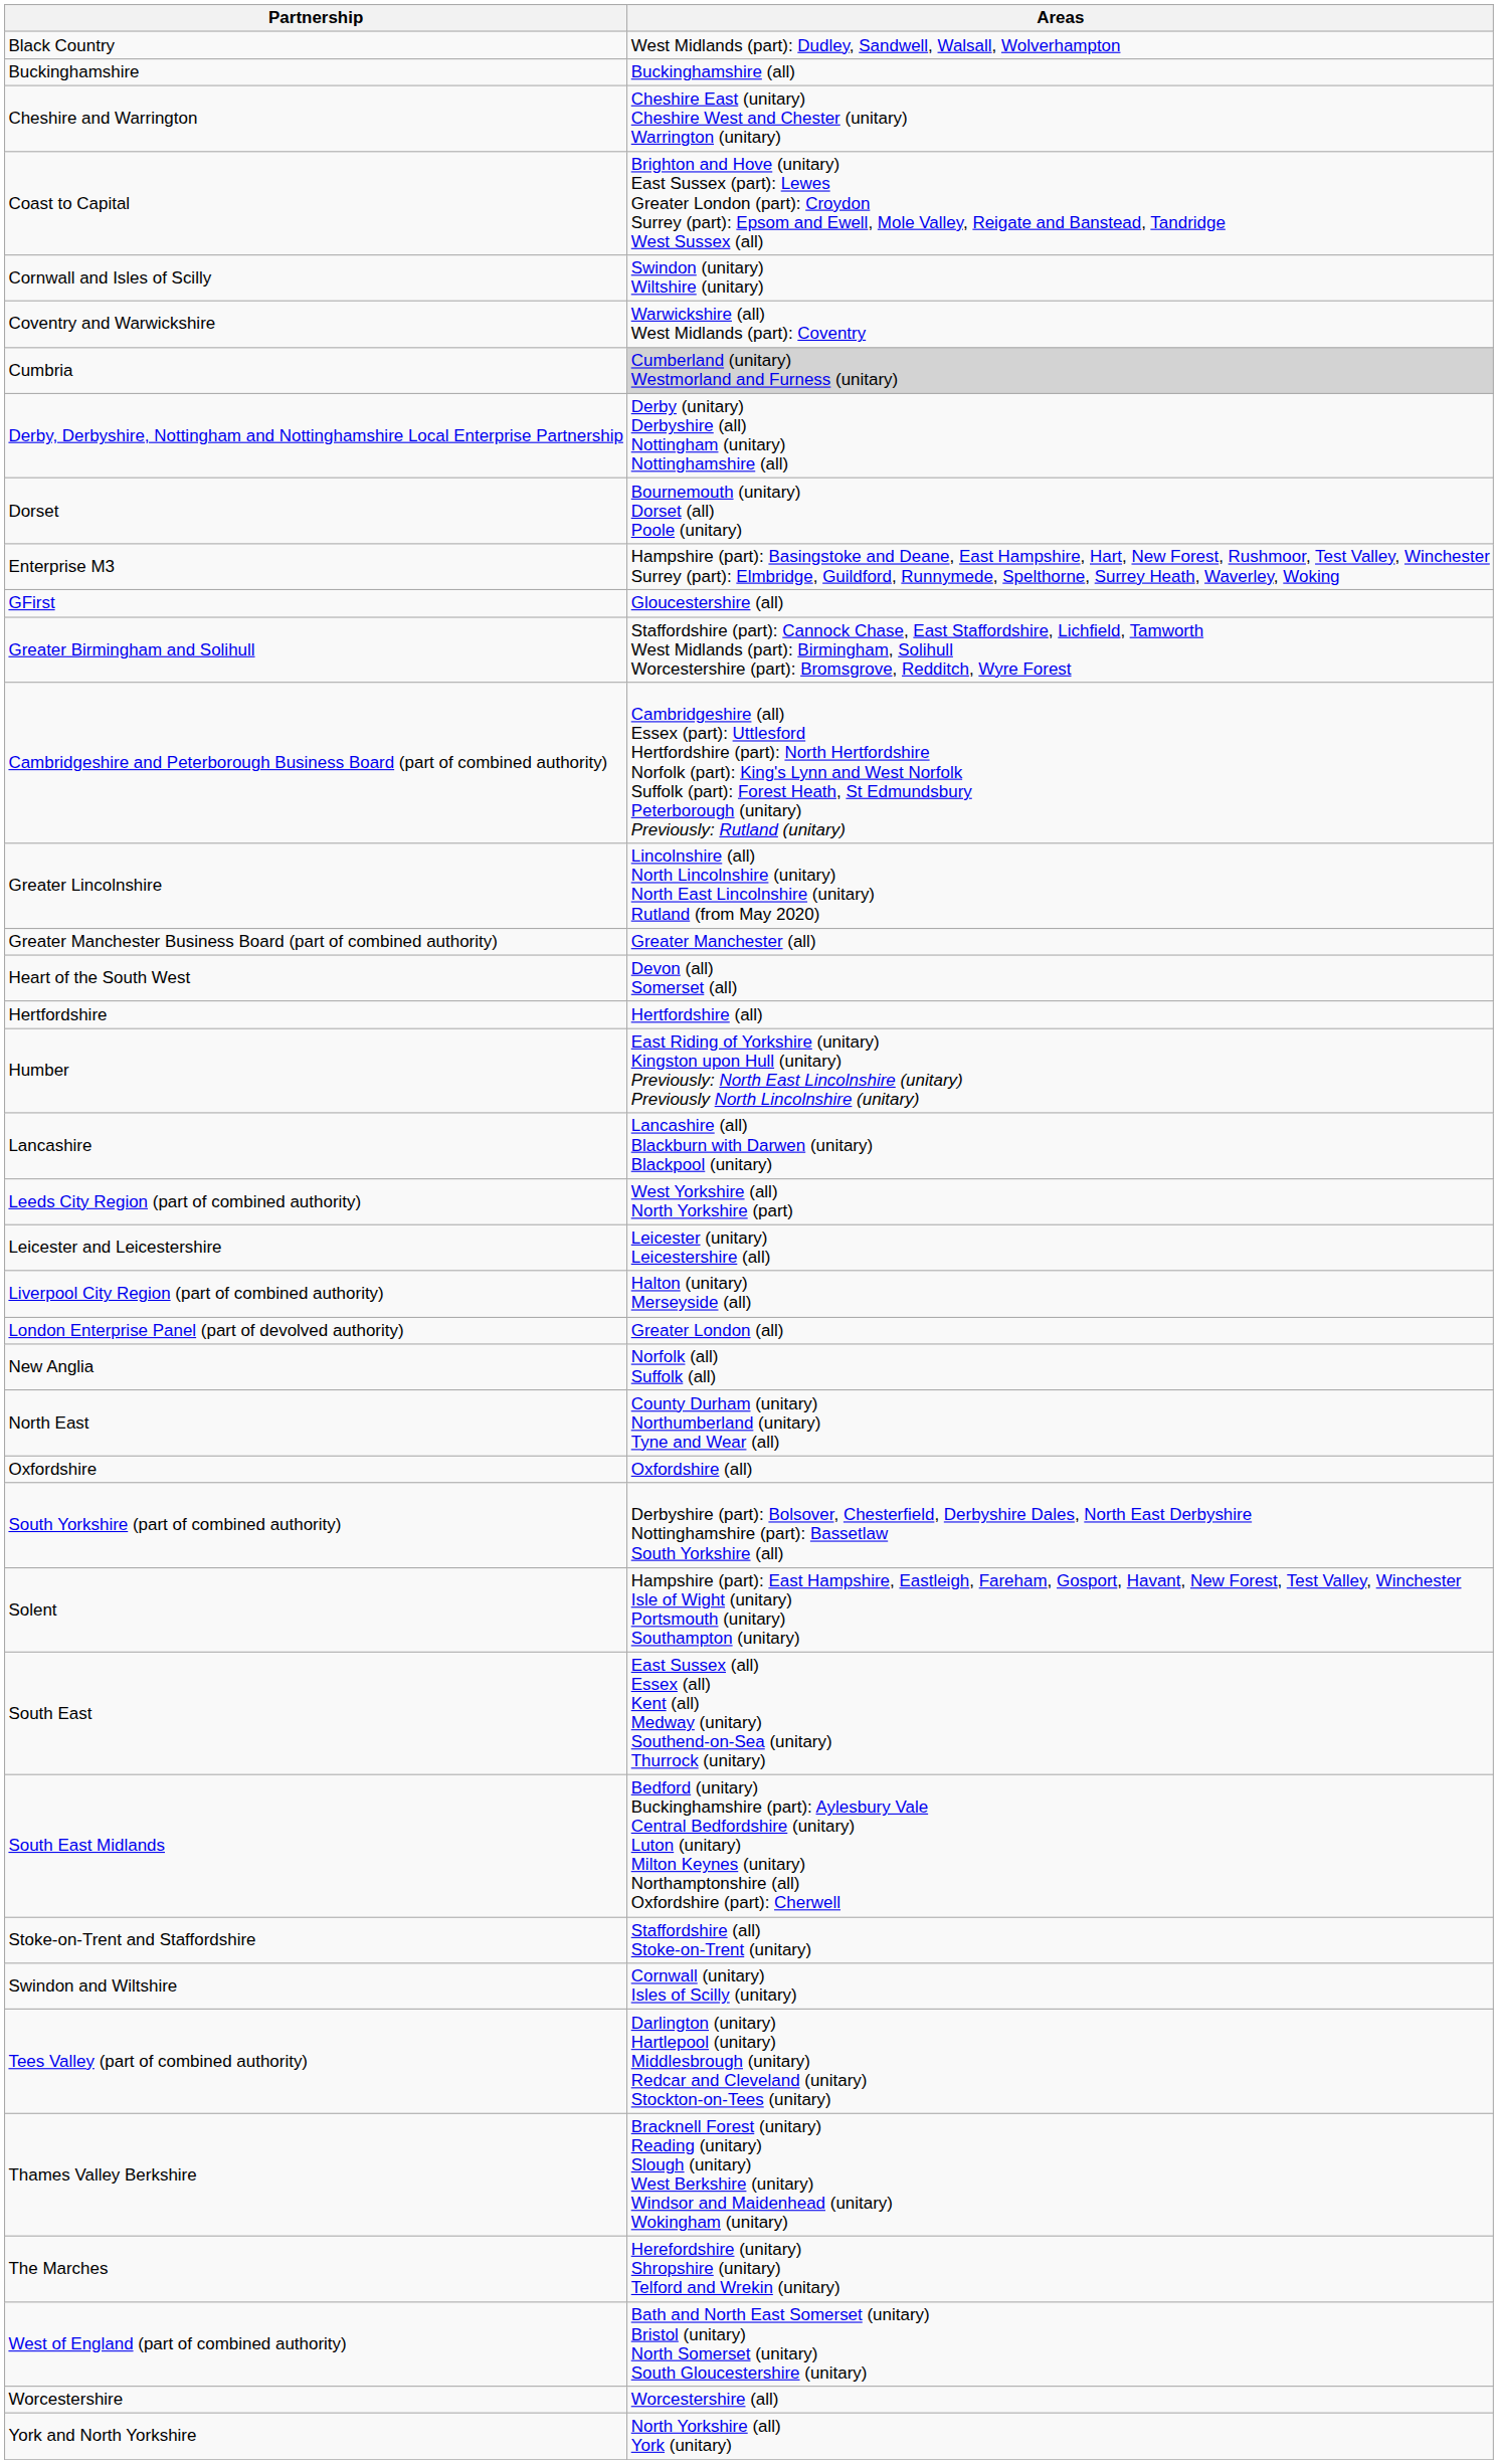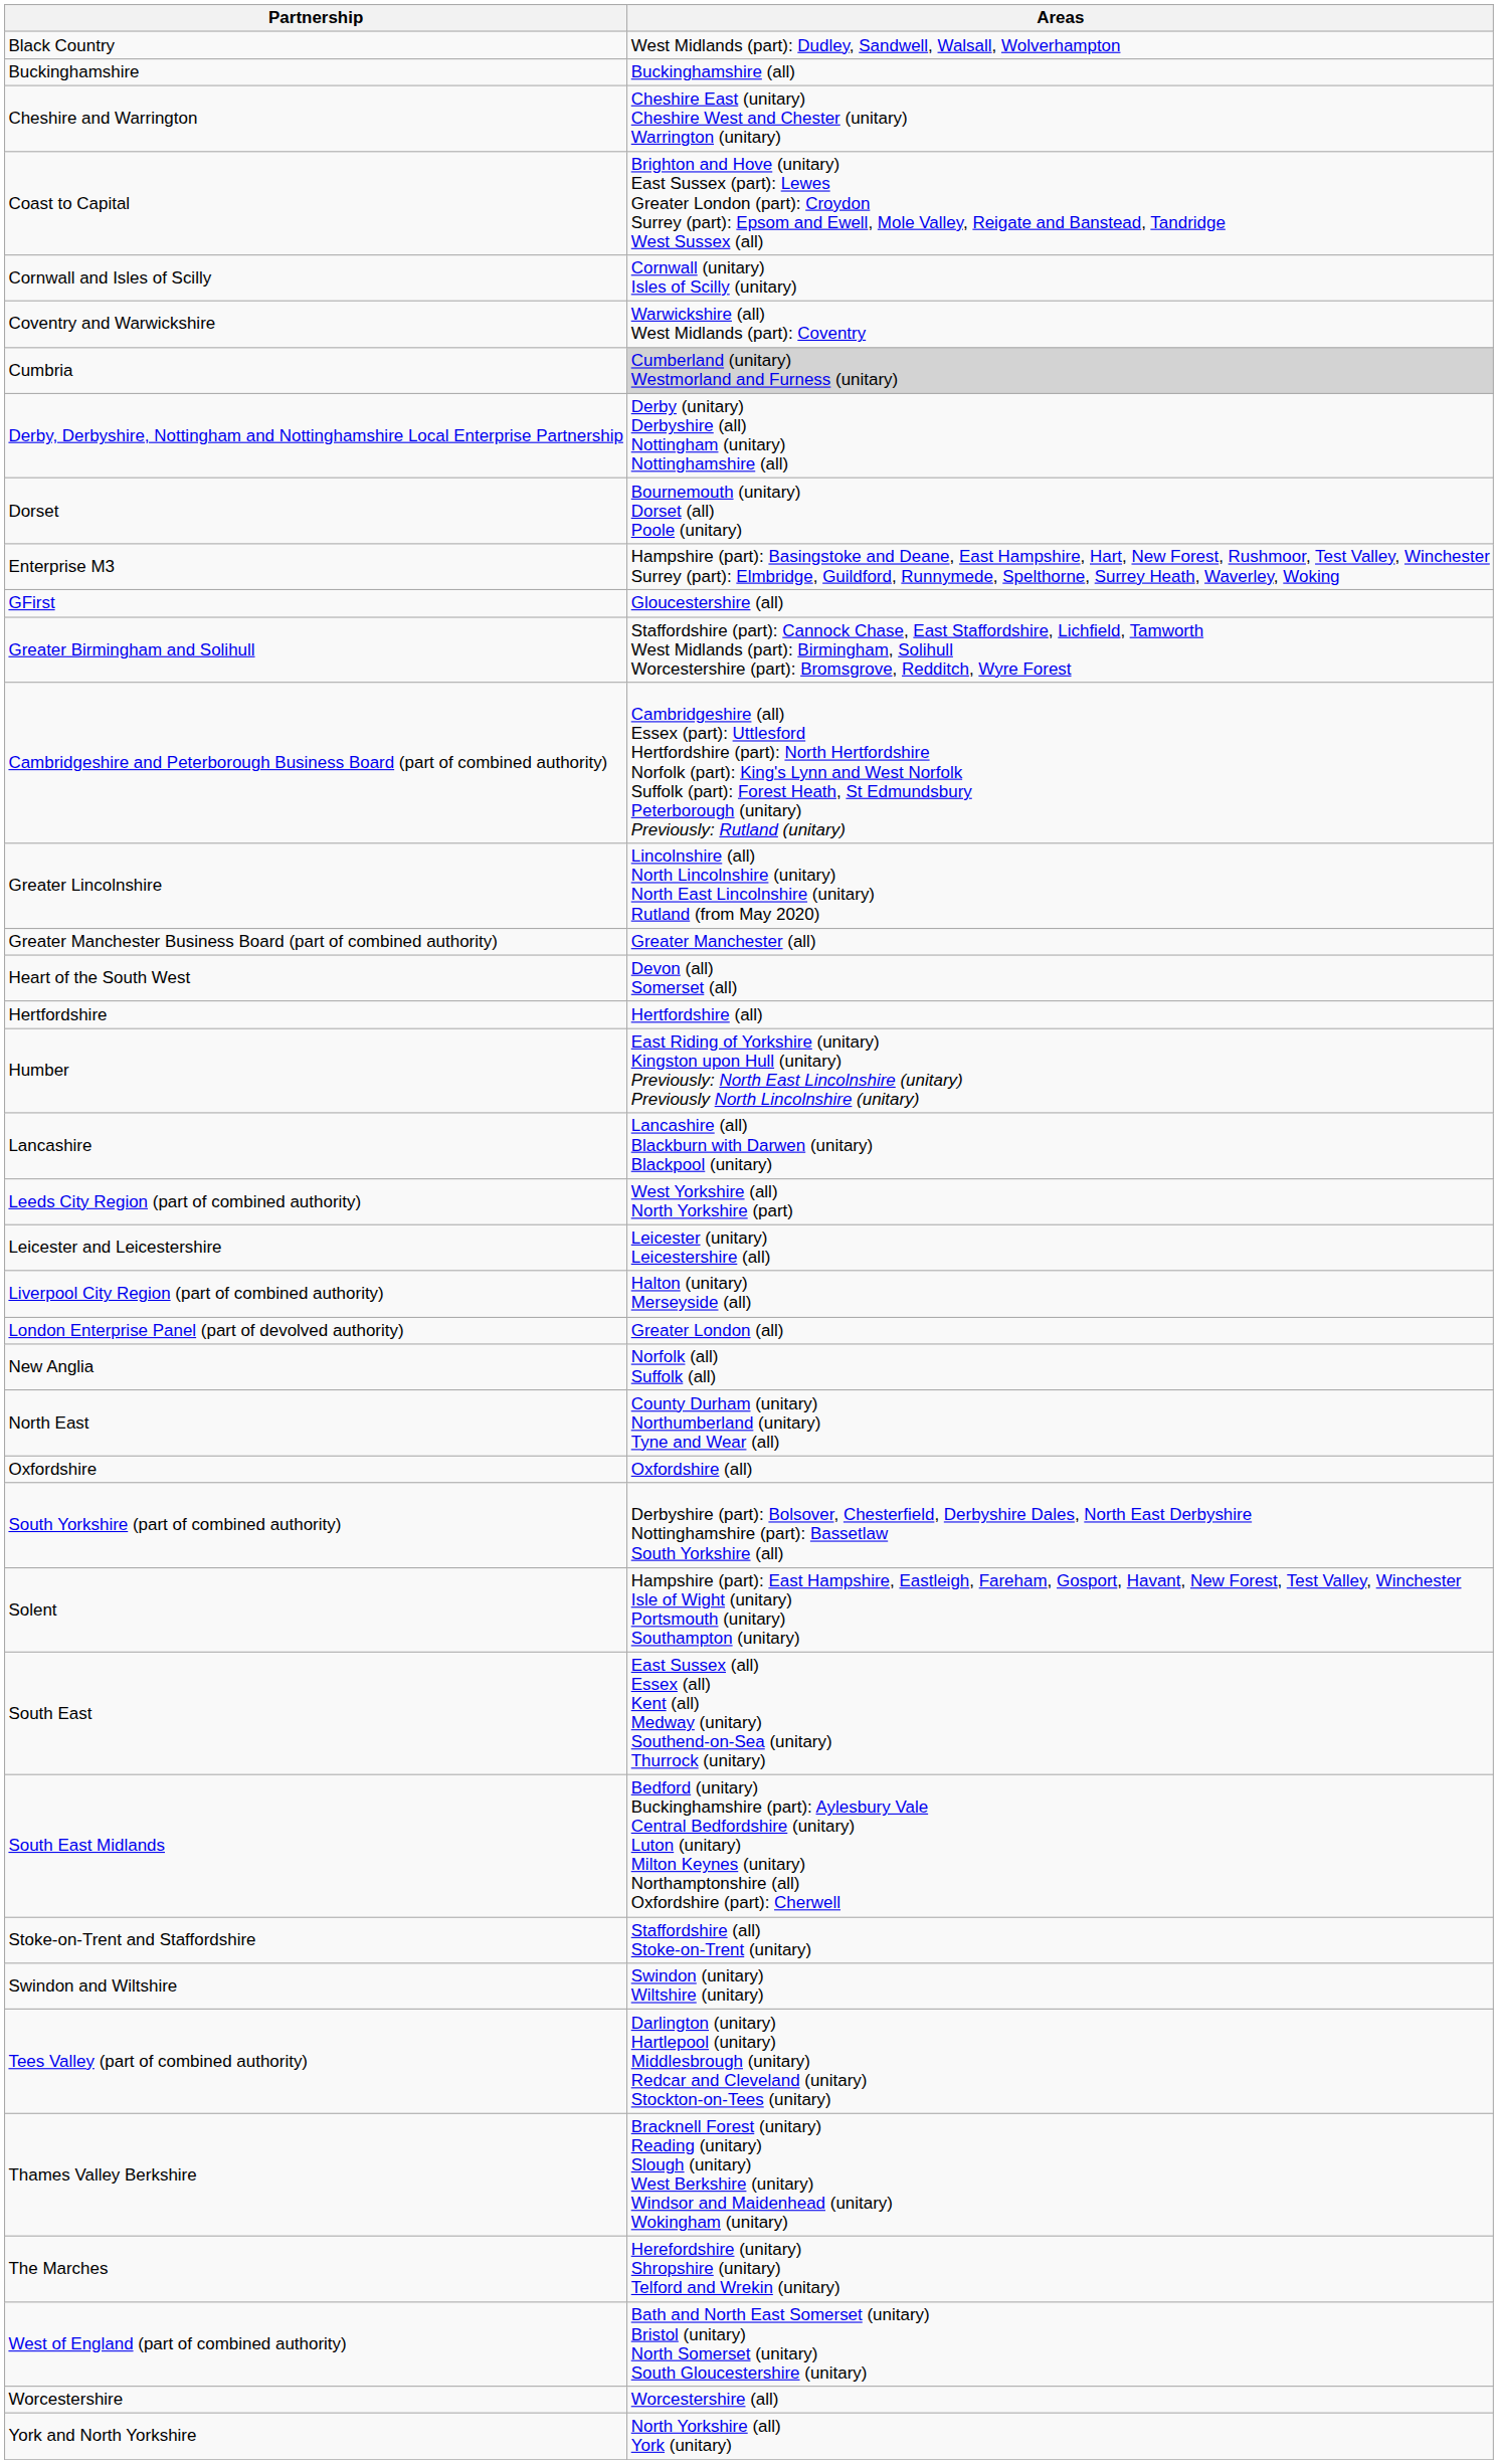Cornwall and Isles of Scilly | Areas: Swindon (unitary) Wiltshire (unitary) -> Cornwall (unitary) Isles of Scilly (unitary)
Swindon and Wiltshire | Areas: Cornwall (unitary) Isles of Scilly (unitary) -> Swindon (unitary) Wiltshire (unitary)
